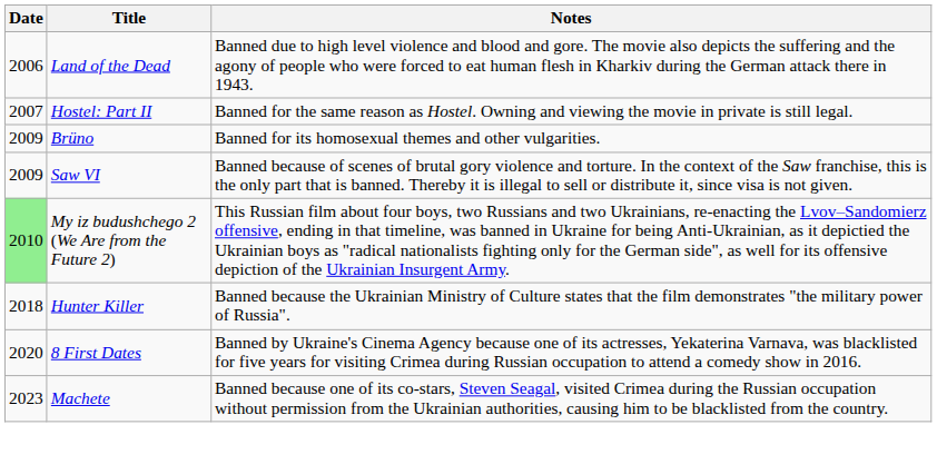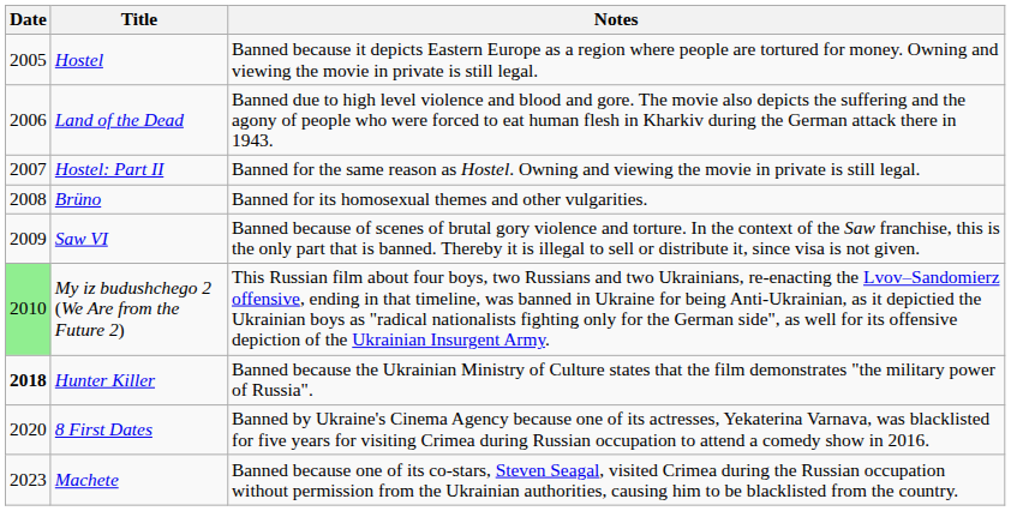+ row: 2005 | Hostel | Banned because it depicts Eastern Europe as a region where people are tortured for money. Owning and viewing the movie in private is still legal.
Brüno | Date: 2009 -> 2008
Hunter Killer | Date: normal -> bold
